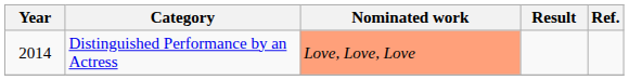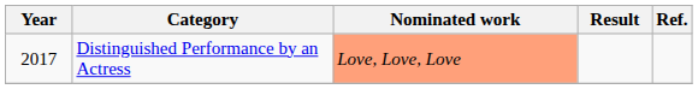Distinguished Performance by an Actress | Year: 2014 -> 2017
